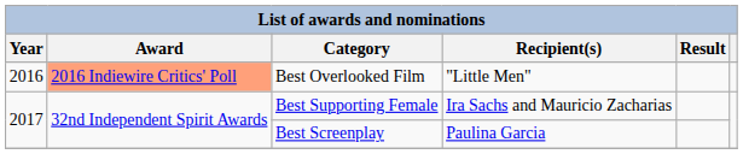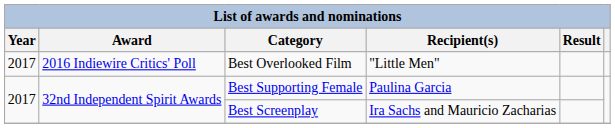Best Overlooked Film | Year: 2016 -> 2017
Best Overlooked Film | Award: lightsalmon background -> no background
Best Supporting Female | Recipient(s): Ira Sachs and Mauricio Zacharias -> Paulina Garcia
Best Screenplay | Recipient(s): Paulina Garcia -> Ira Sachs and Mauricio Zacharias
